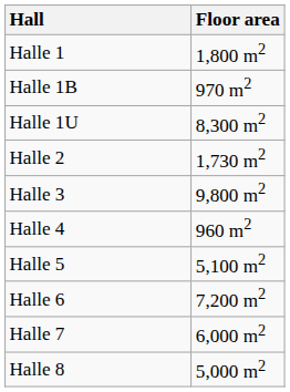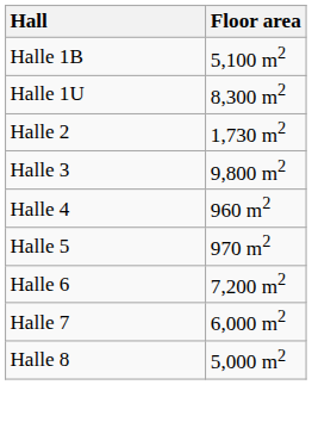- row: Halle 1 | 1,800 m2
Halle 1B | Floor area: 970 m2 -> 5,100 m2
Halle 5 | Floor area: 5,100 m2 -> 970 m2
